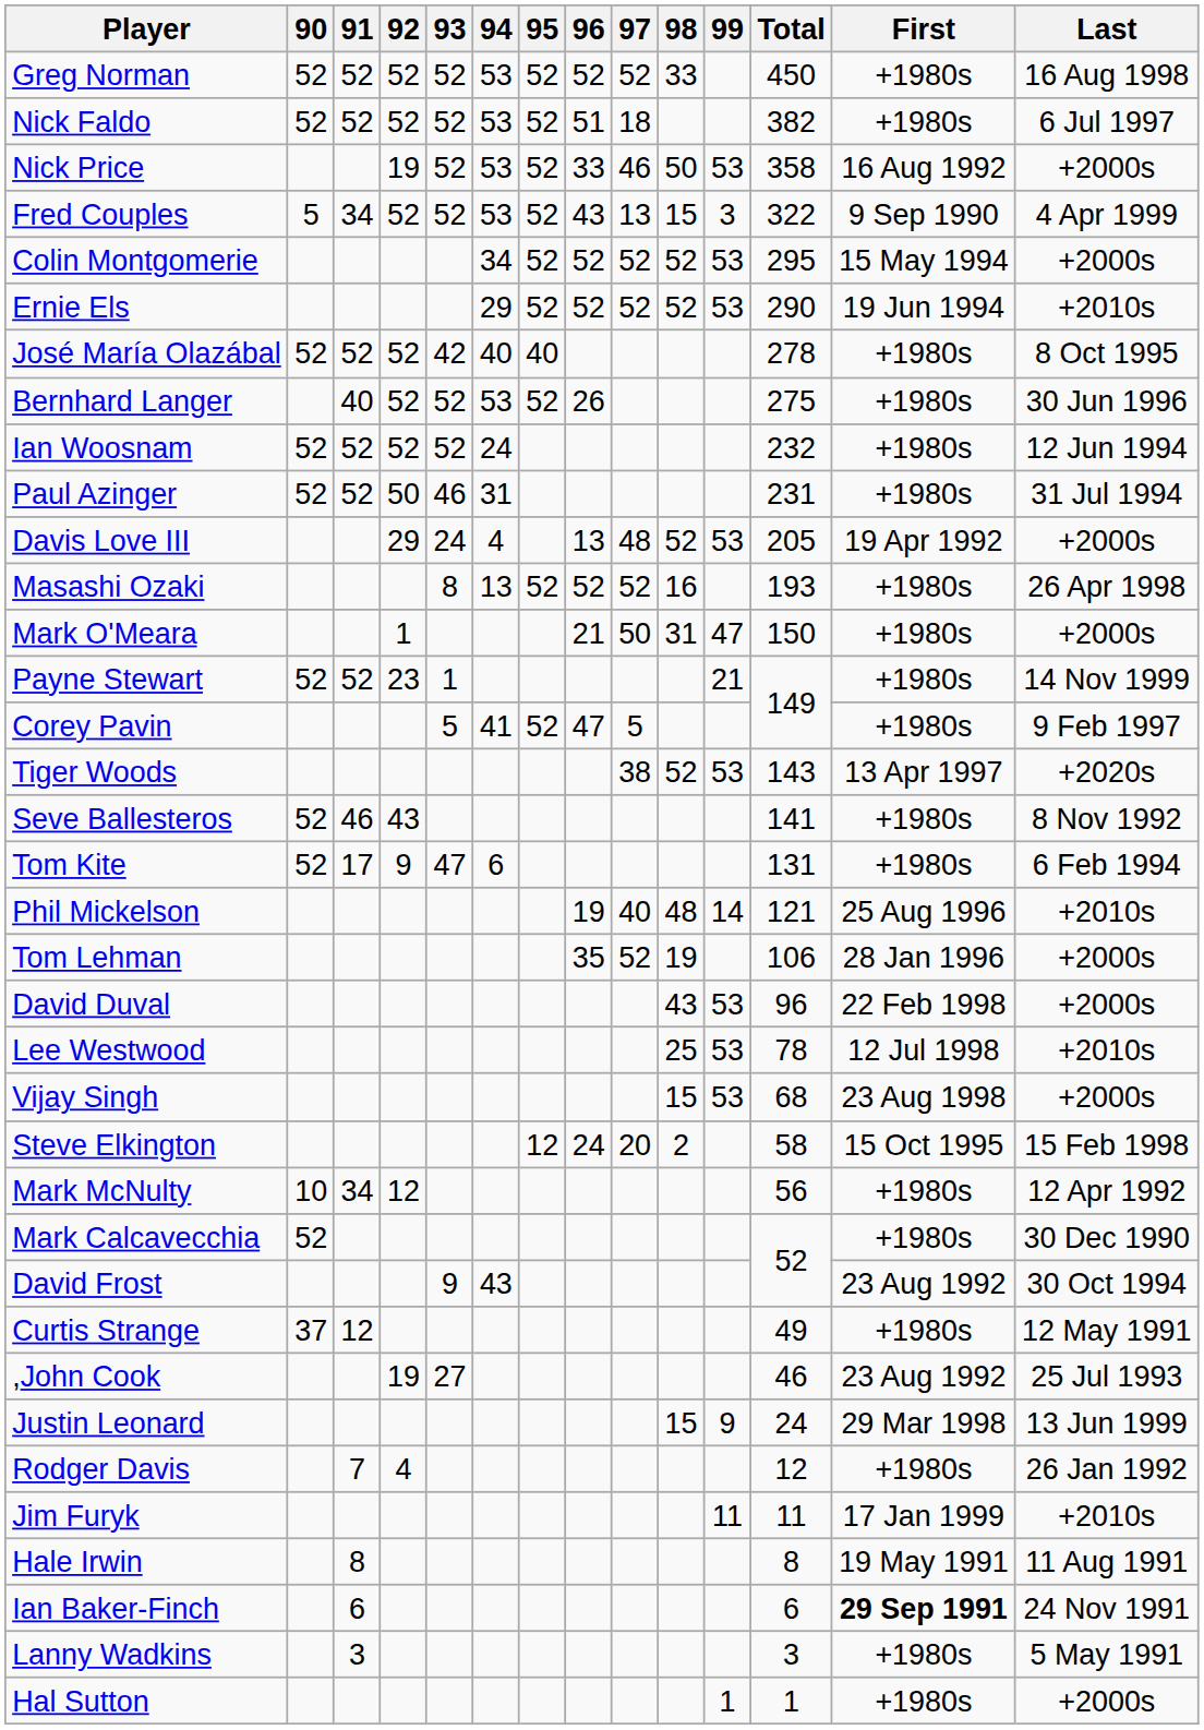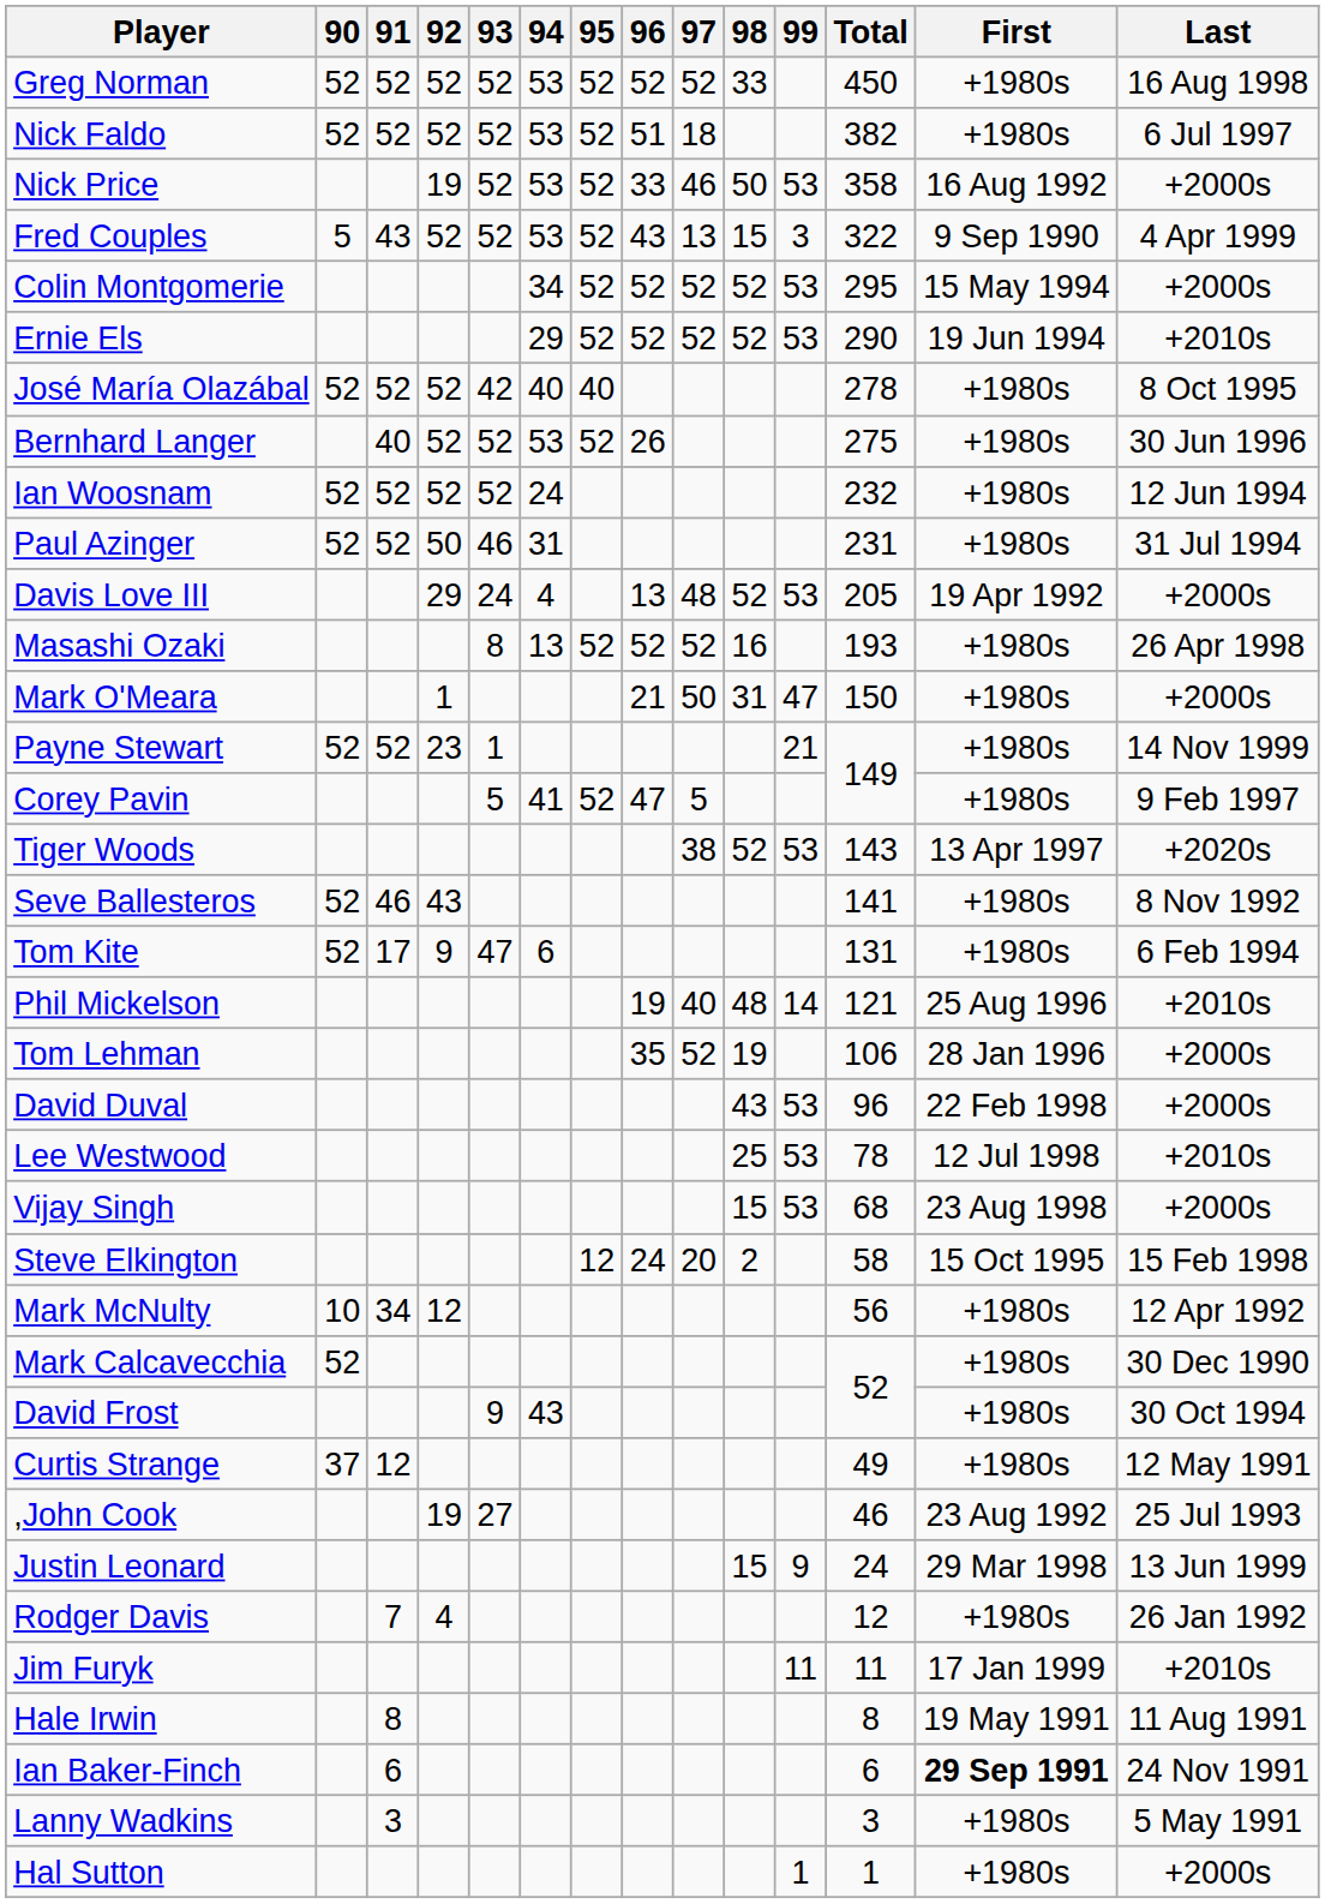Fred Couples | 91: 34 -> 43
David Frost | First: 23 Aug 1992 -> +1980s
